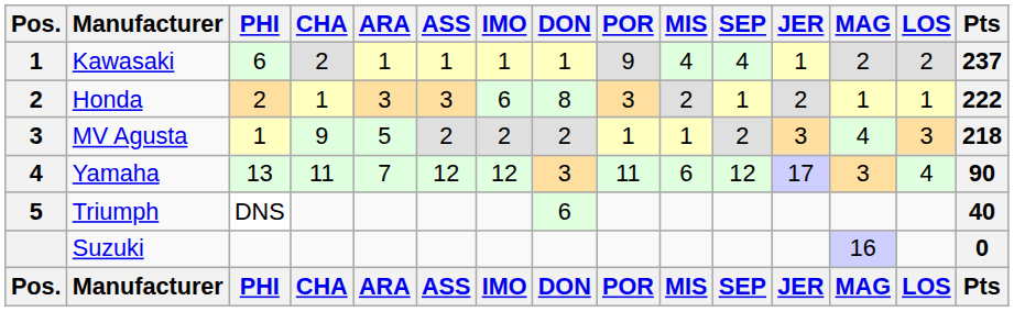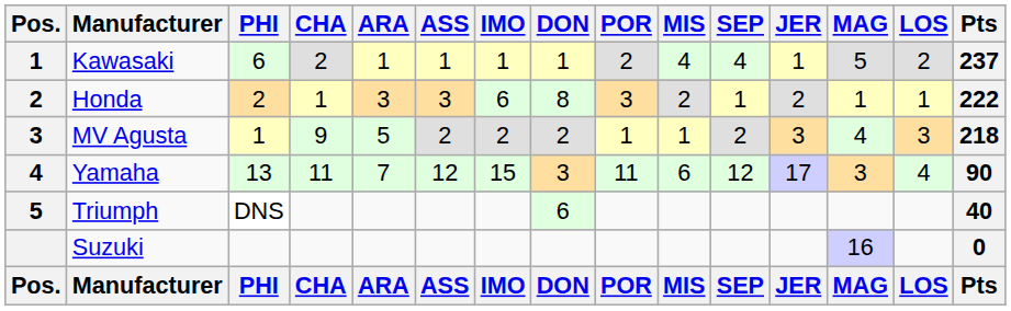Kawasaki | POR: 9 -> 2
Kawasaki | MAG: 2 -> 5
Yamaha | IMO: 12 -> 15
